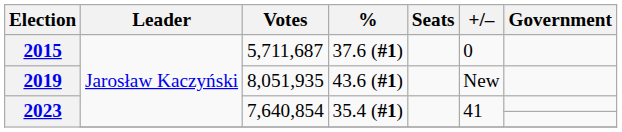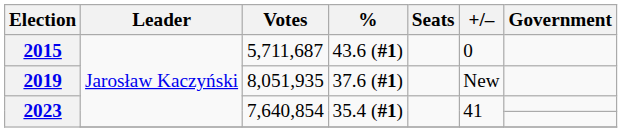2015 | %: 37.6 (#1) -> 43.6 (#1)
2019 | %: 43.6 (#1) -> 37.6 (#1)
